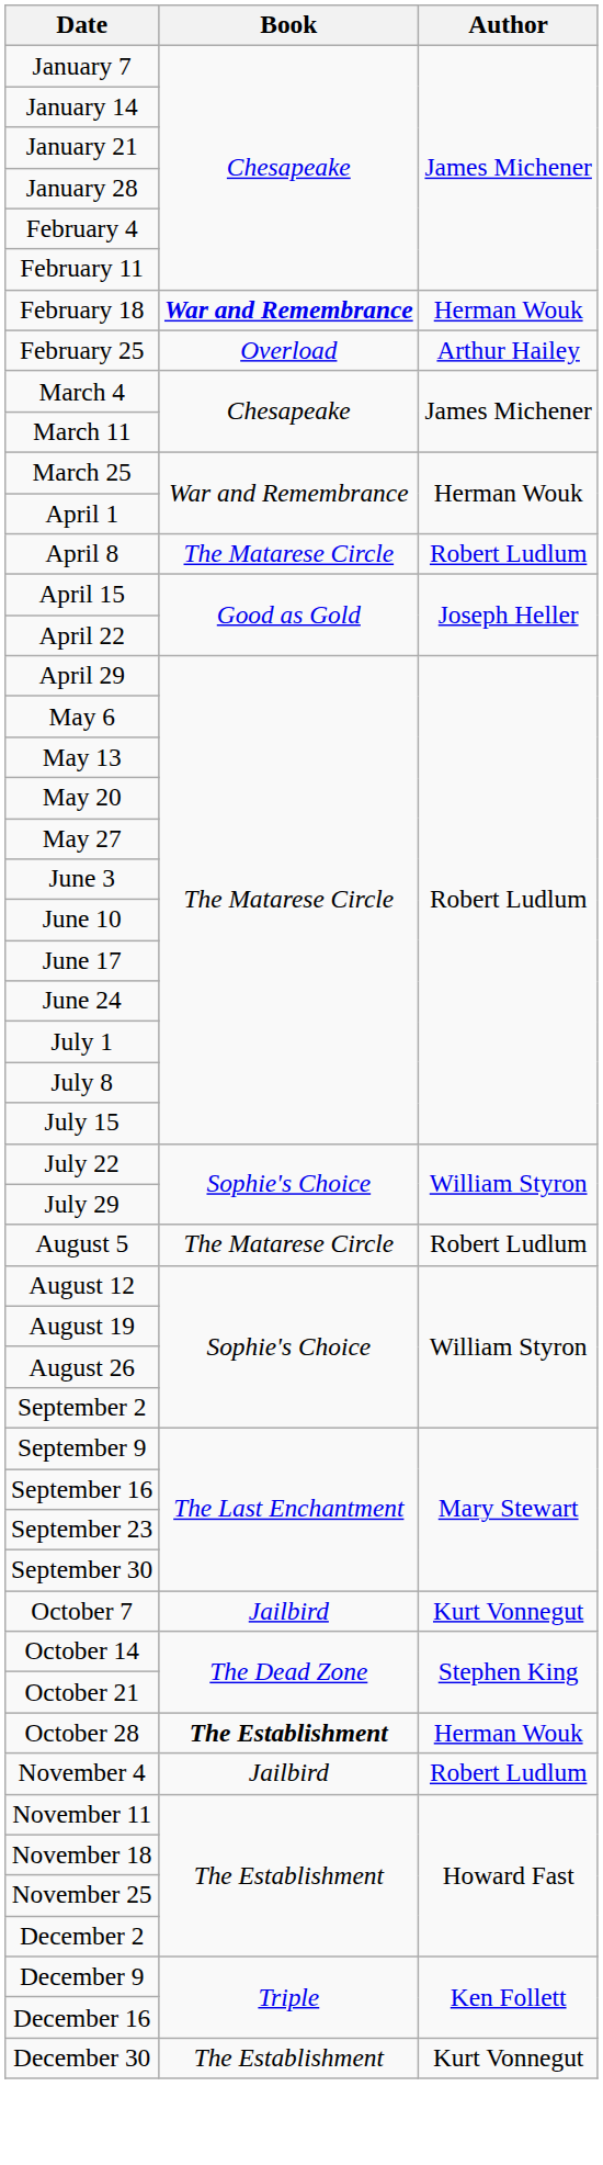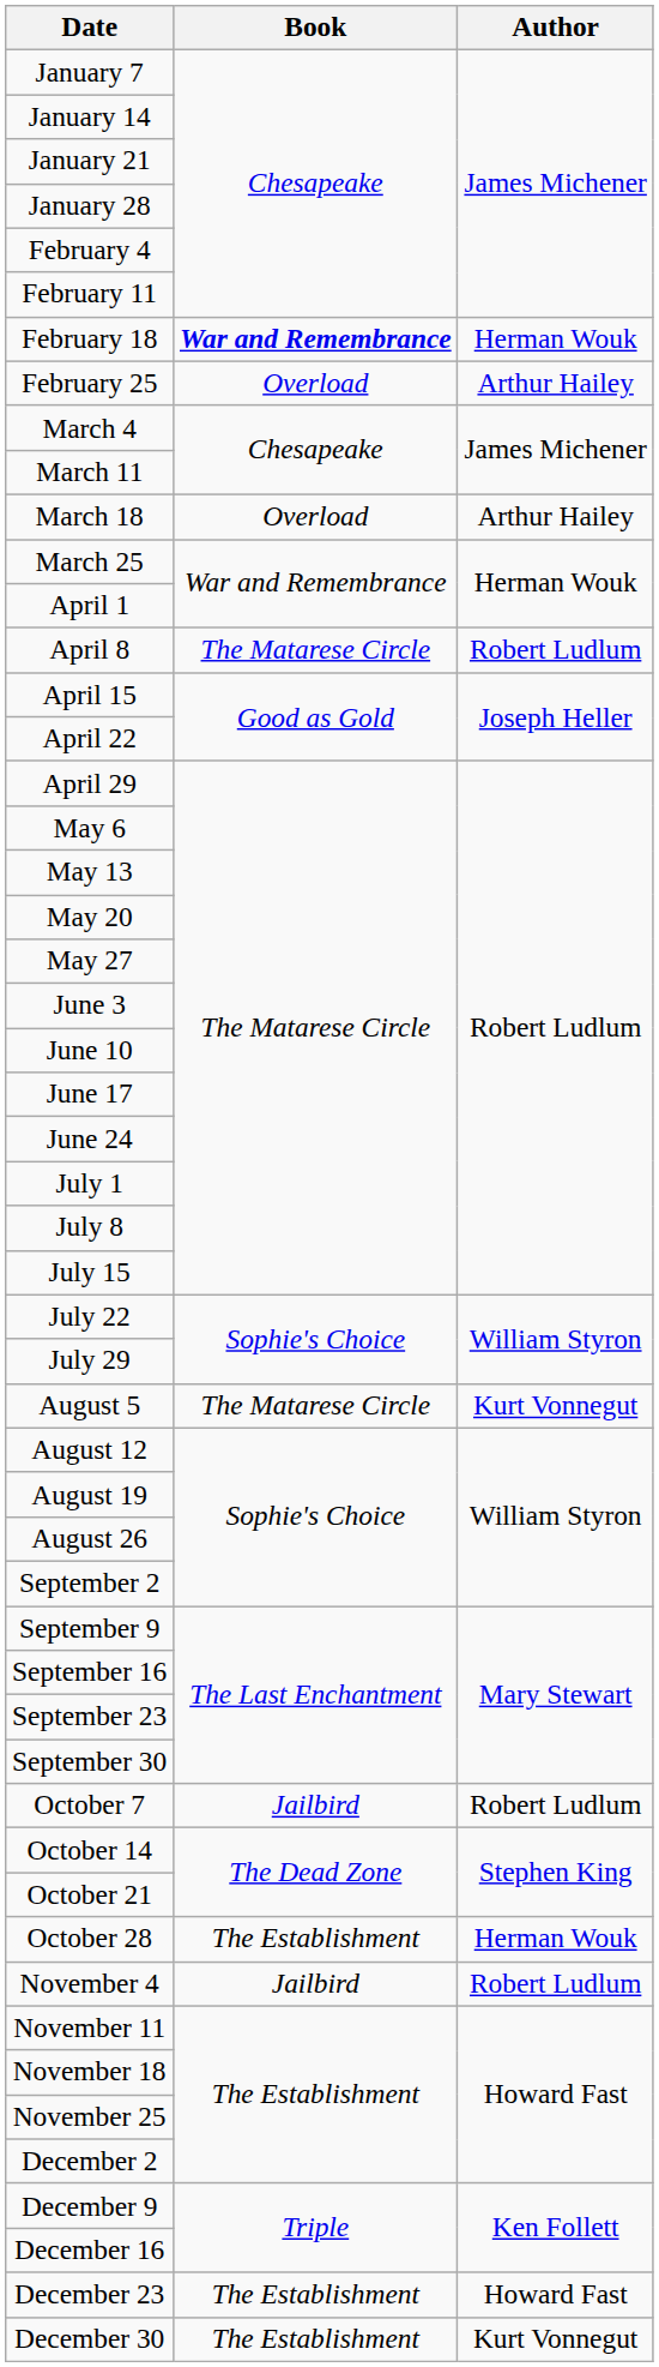+ row: March 18 | Overload | Arthur Hailey
August 5 | Author: Robert Ludlum -> Kurt Vonnegut
October 7 | Author: Kurt Vonnegut -> Robert Ludlum
October 28 | Book: bold -> normal
+ row: December 23 | The Establishment | Howard Fast
